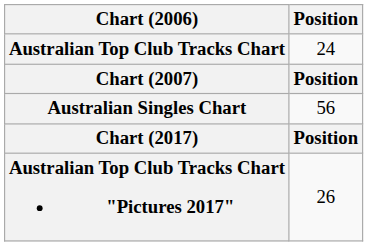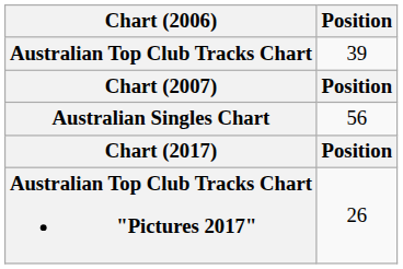Australian Top Club Tracks Chart | Position: 24 -> 39
